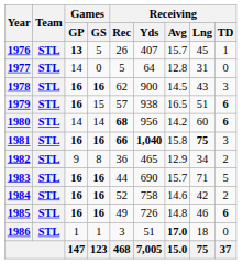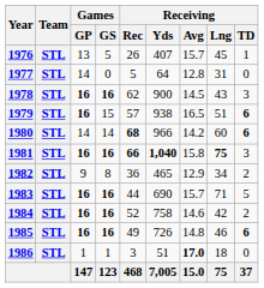1976 | Games / GP: bold -> normal
1980 | Receiving / Yds: 956 -> 966
